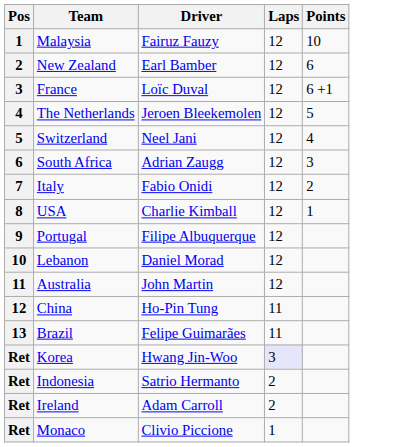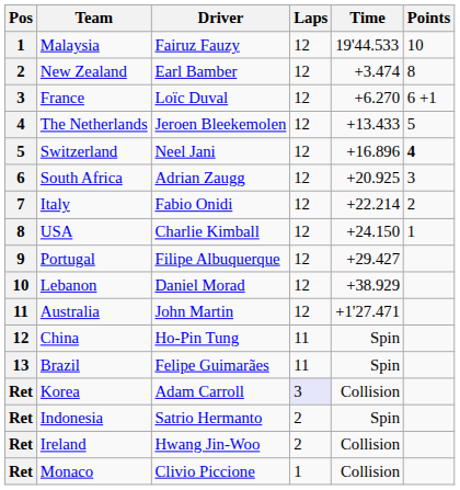+ column: Time | 19'44.533 | +3.474 | +6.270 | +13.433 | +16.896 | +20.925 | +22.214 | +24.150 | +29.427 | +38.929 | +1'27.471 | Spin | Spin | Collision | Spin | Collision | Collision
New Zealand | Points: 6 -> 8
Switzerland | Points: normal -> bold
Korea | Driver: Hwang Jin-Woo -> Adam Carroll
Ireland | Driver: Adam Carroll -> Hwang Jin-Woo
